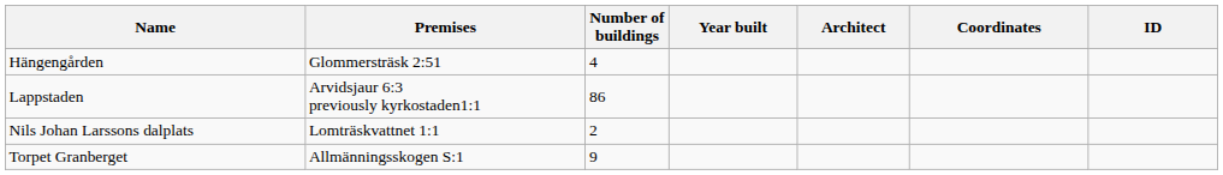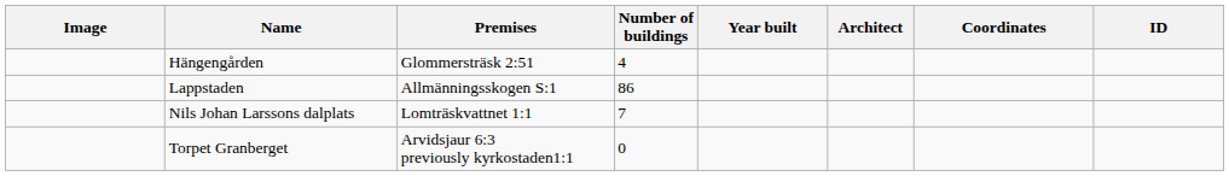+ column: Image
Lappstaden | Premises: Arvidsjaur 6:3 previously kyrkostaden1:1 -> Allmänningsskogen S:1
Nils Johan Larssons dalplats | Number of buildings: 2 -> 7
Torpet Granberget | Premises: Allmänningsskogen S:1 -> Arvidsjaur 6:3 previously kyrkostaden1:1
Torpet Granberget | Number of buildings: 9 -> 0
